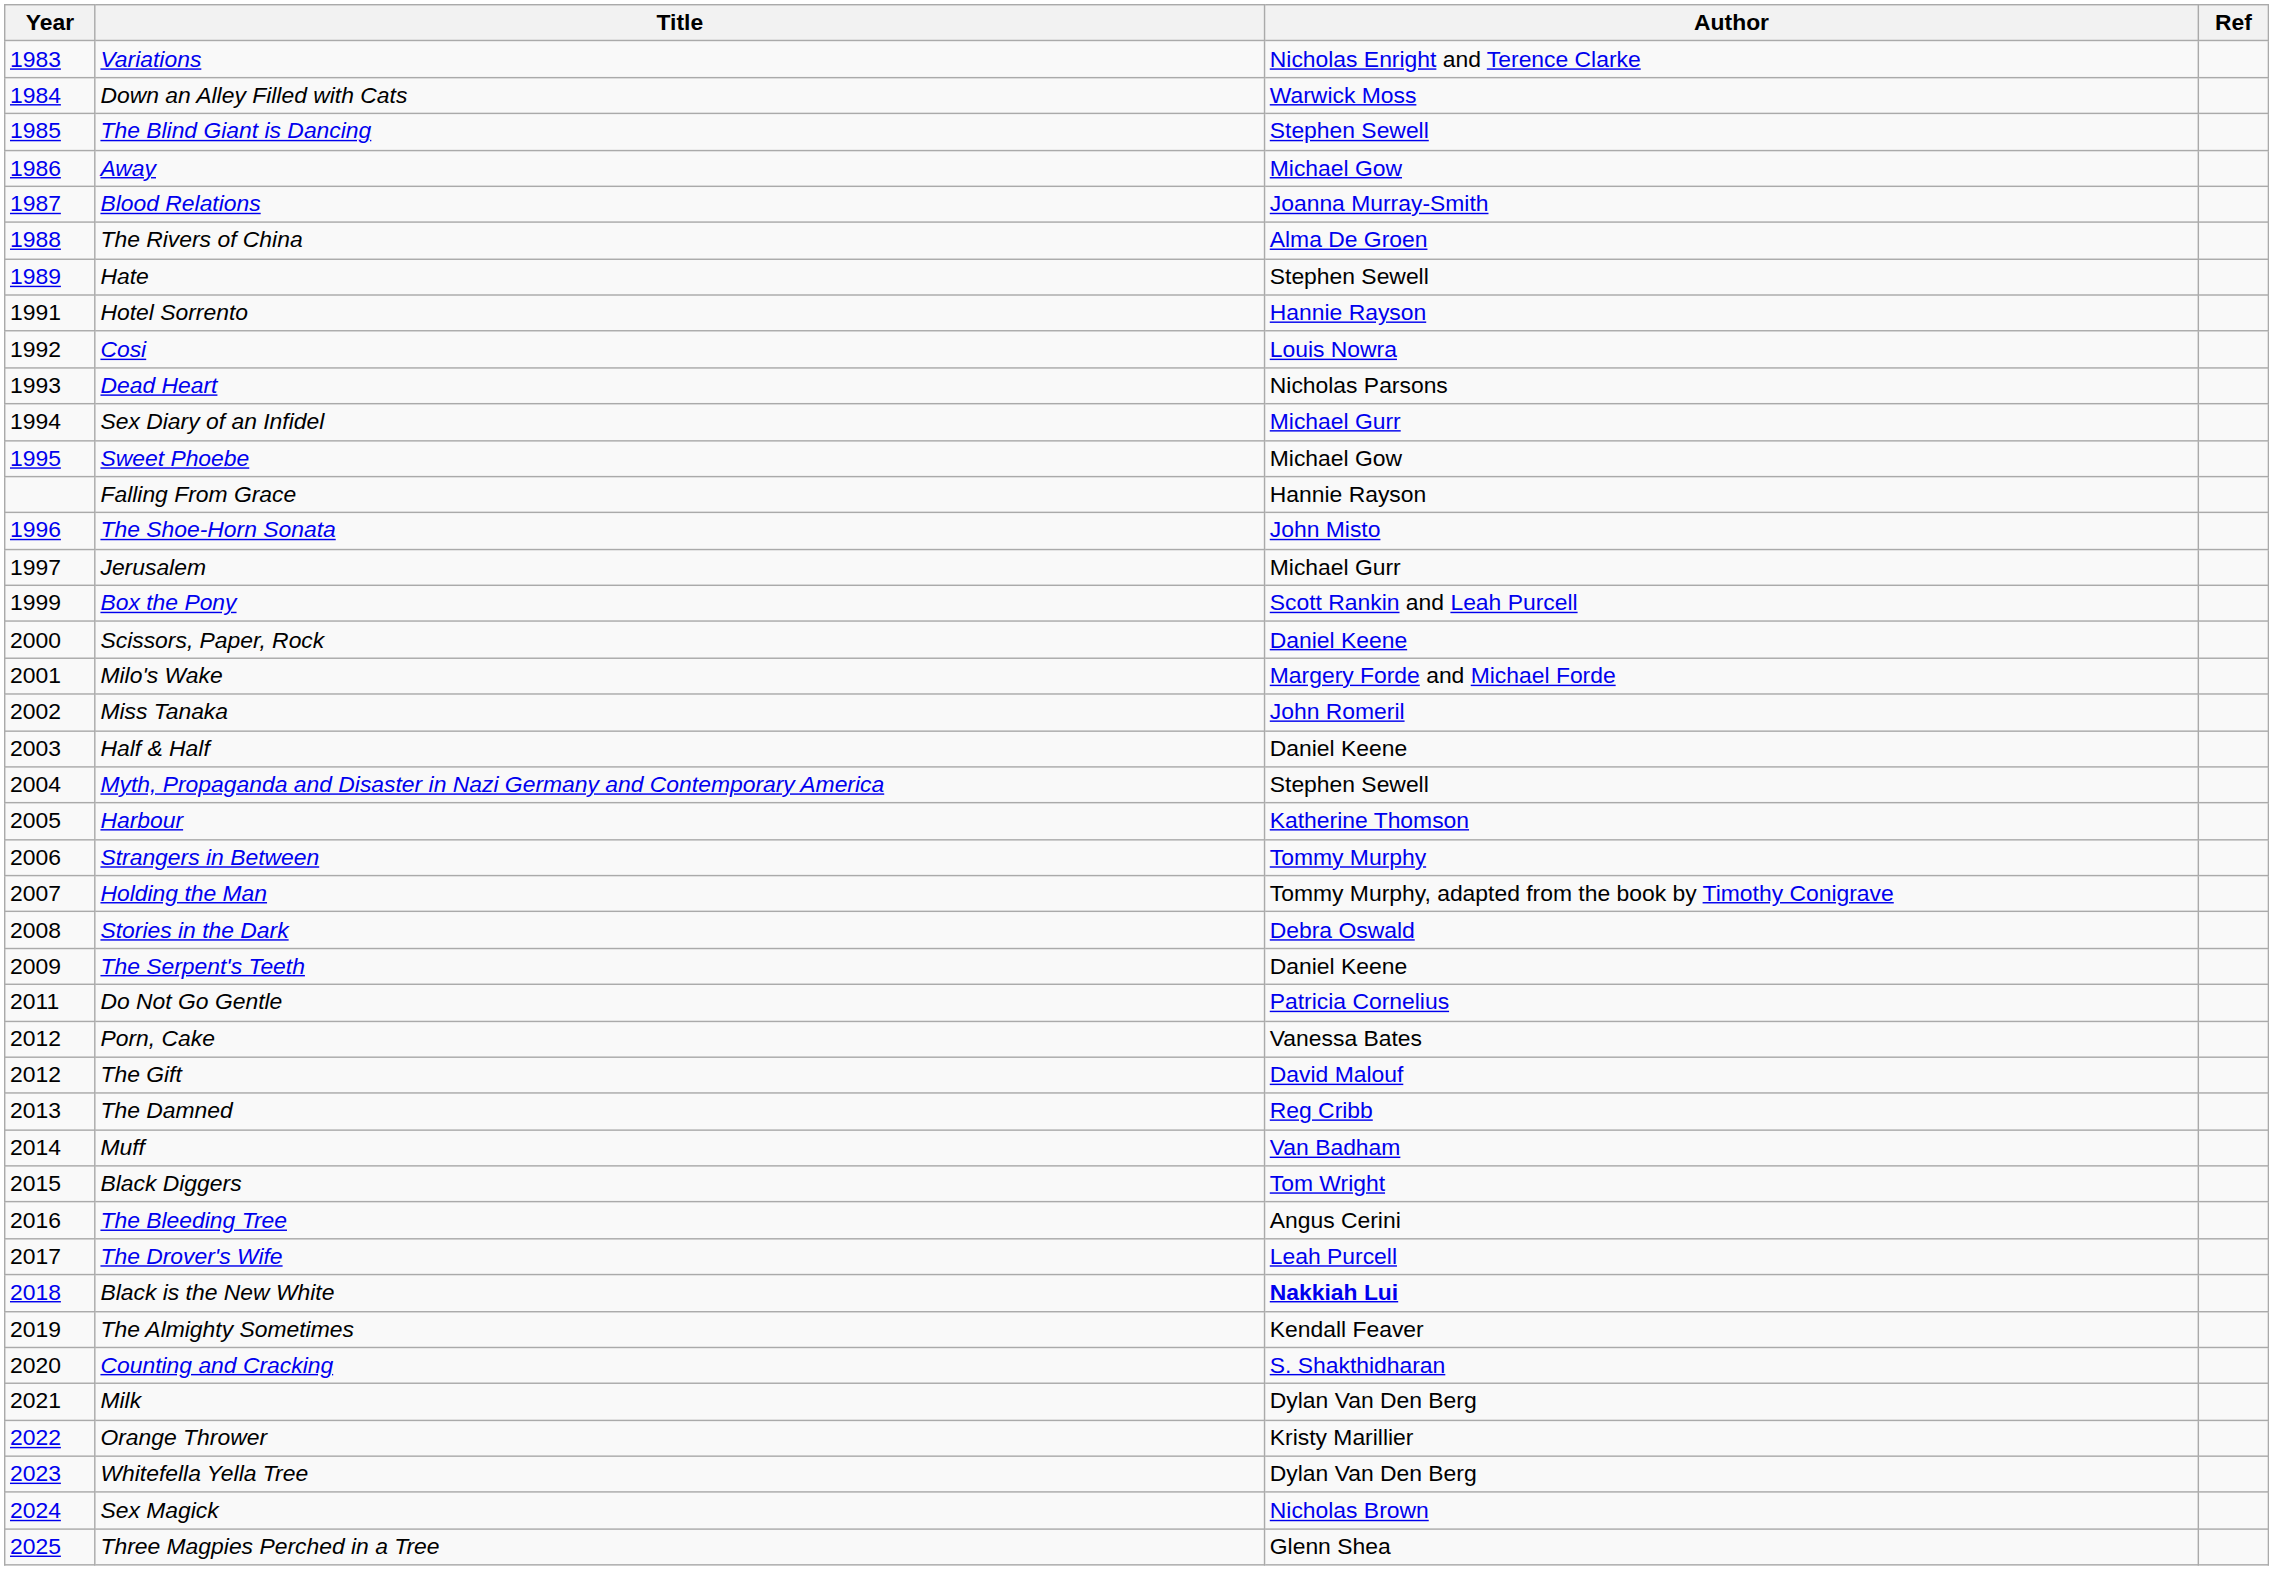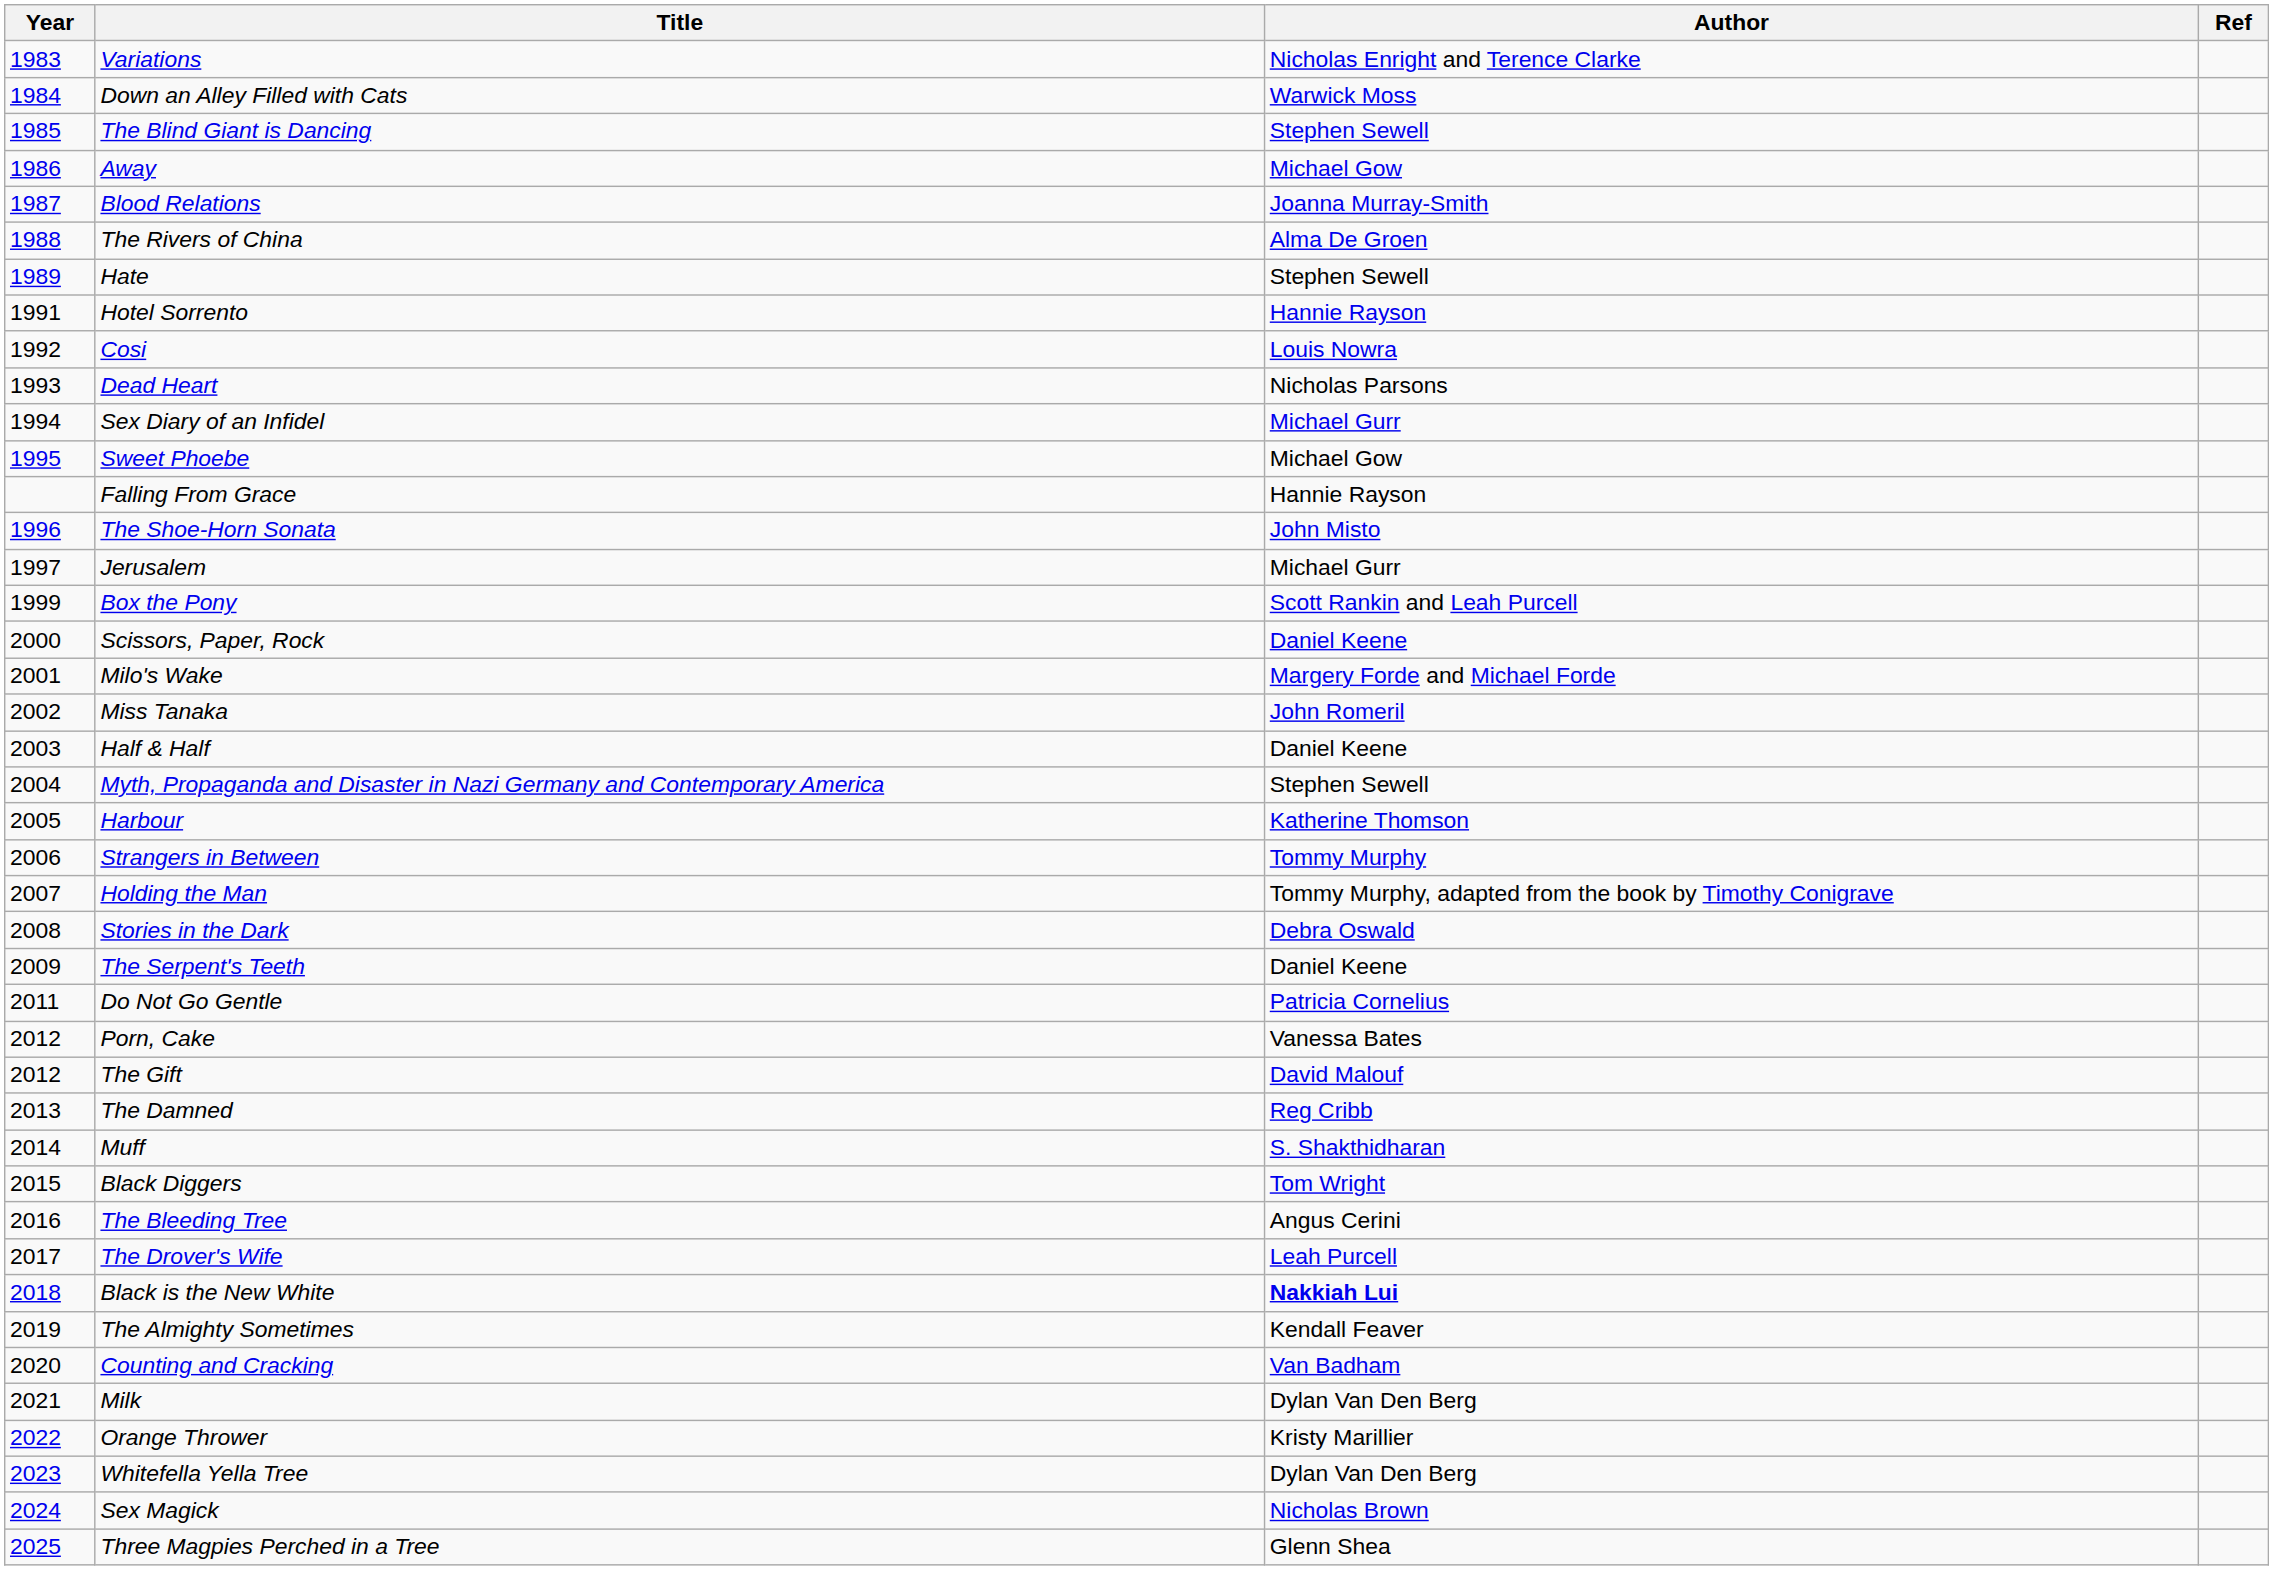Muff | Author: Van Badham -> S. Shakthidharan
Counting and Cracking | Author: S. Shakthidharan -> Van Badham
